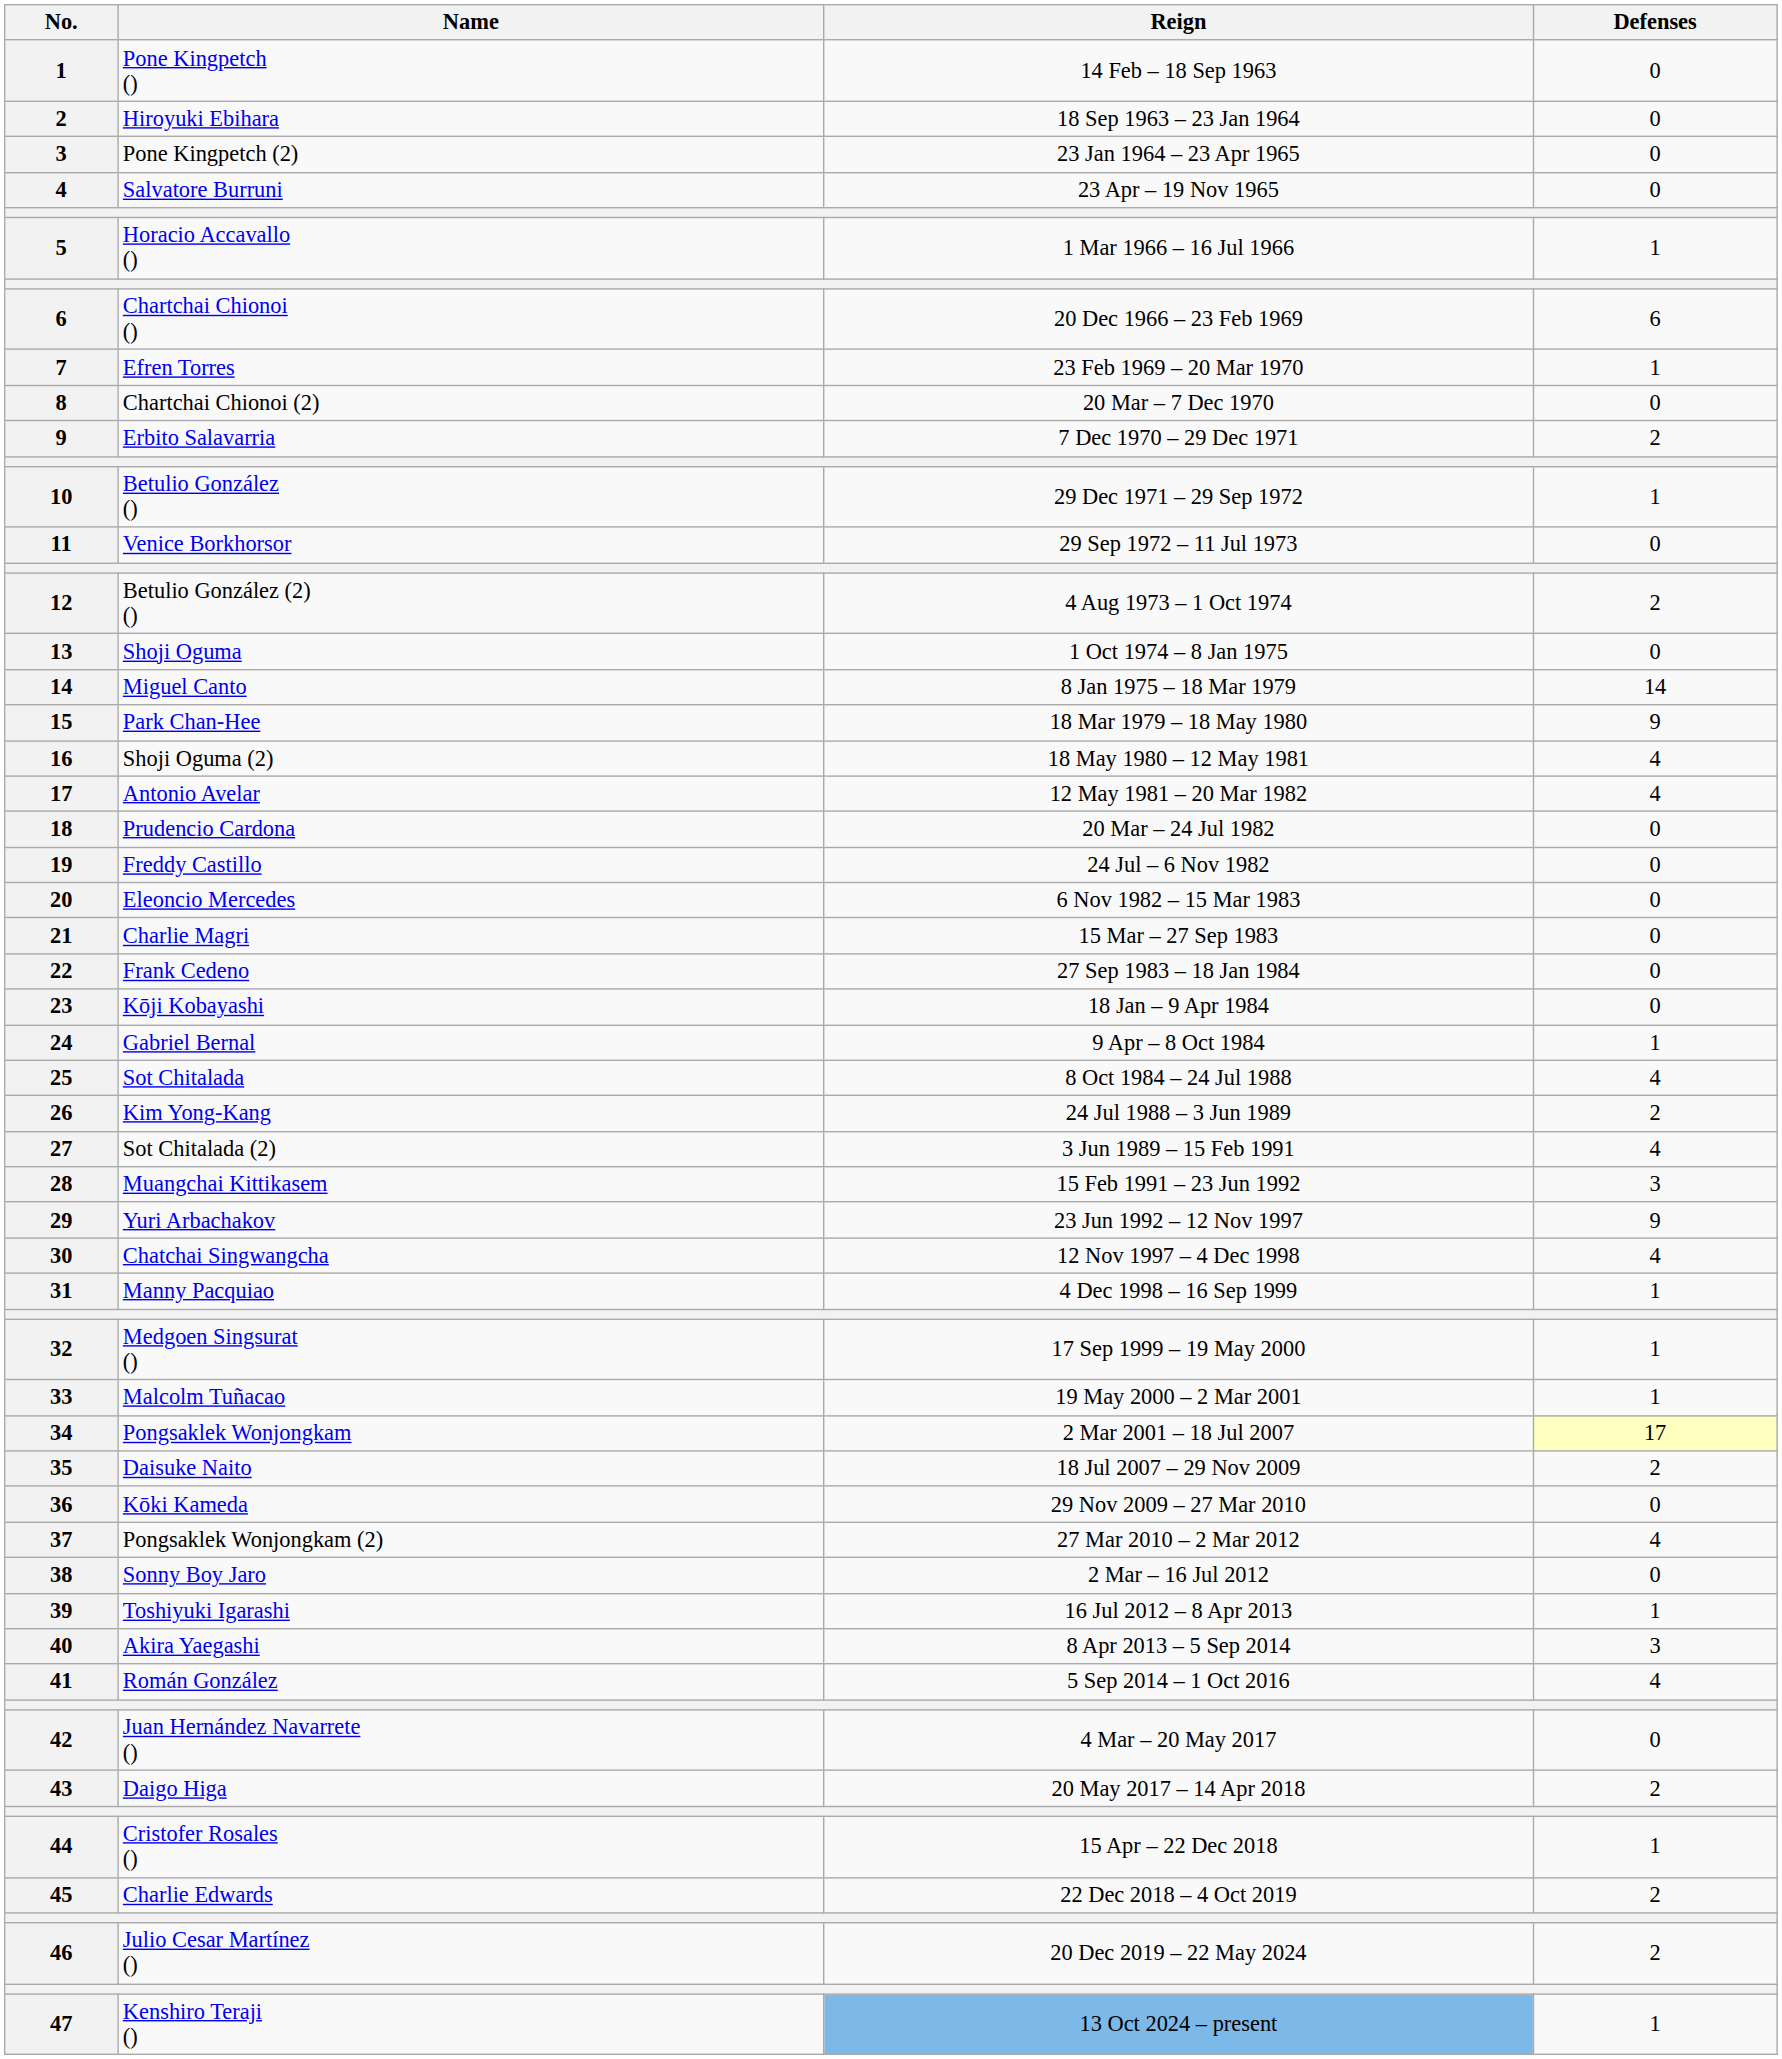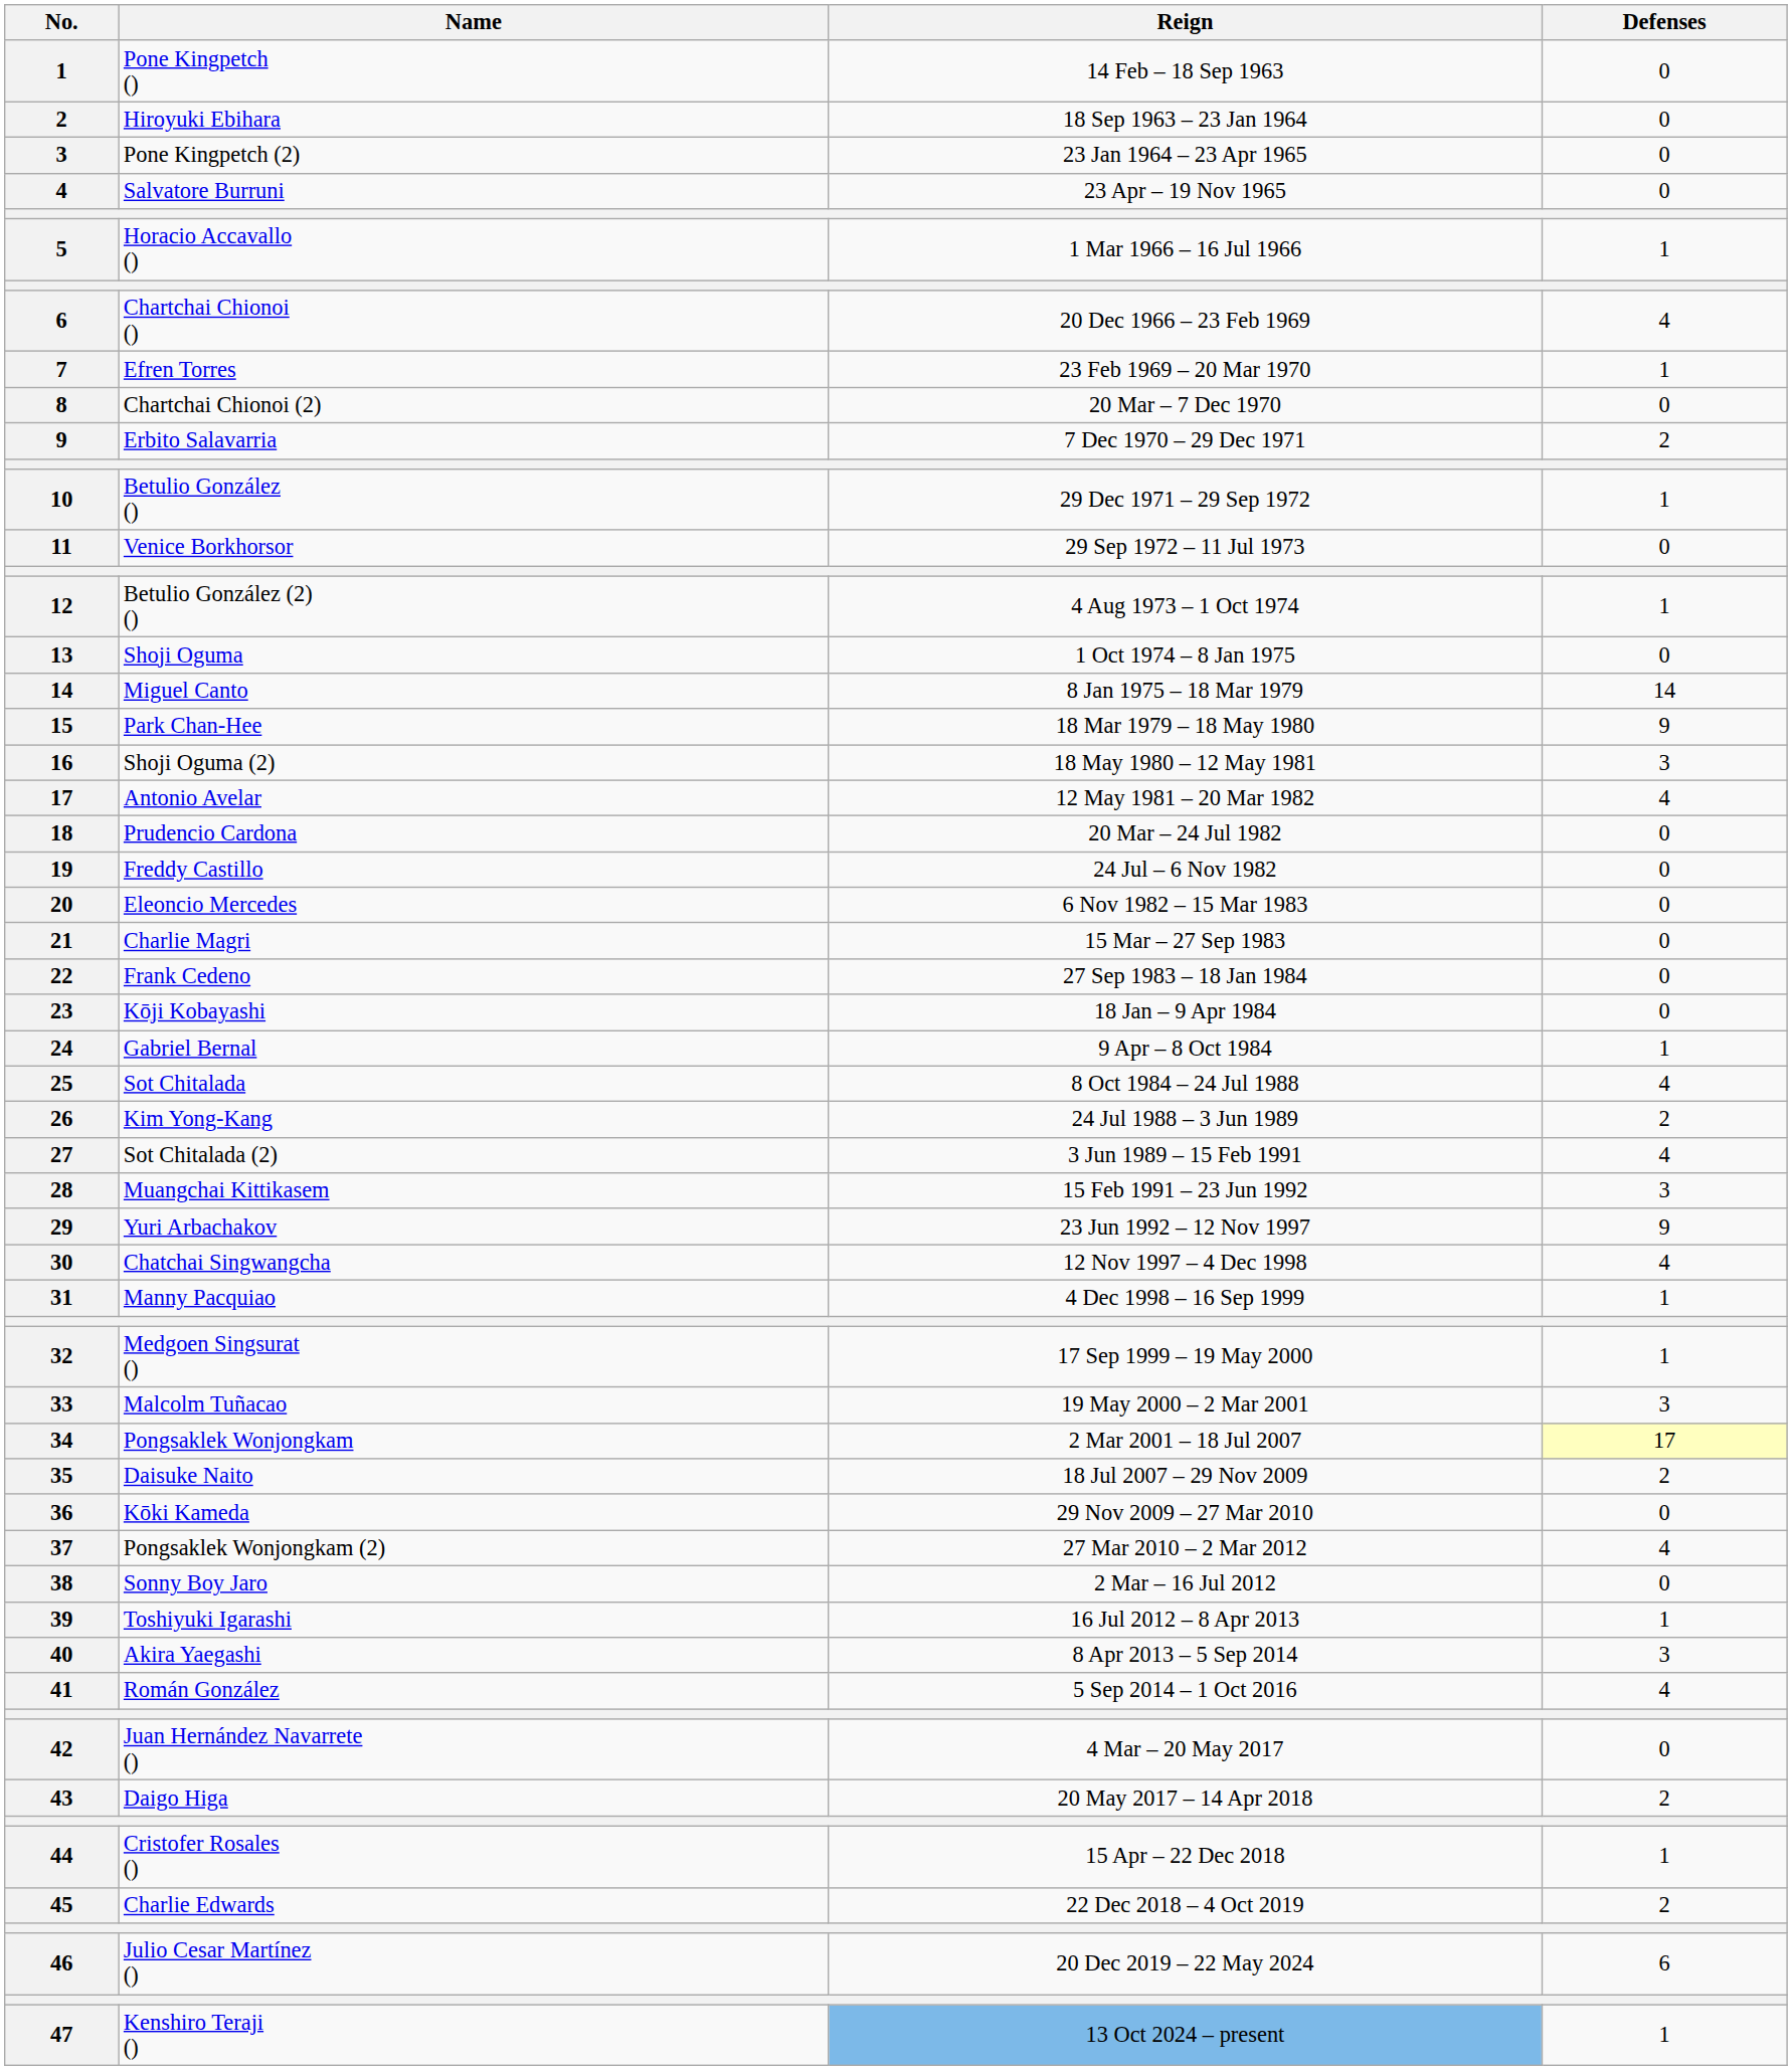Chartchai Chionoi () | Defenses: 6 -> 4
Betulio González (2) () | Defenses: 2 -> 1
Shoji Oguma (2) | Defenses: 4 -> 3
Malcolm Tuñacao | Defenses: 1 -> 3
Julio Cesar Martínez () | Defenses: 2 -> 6
